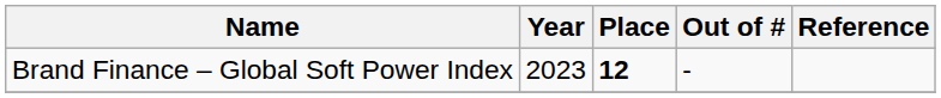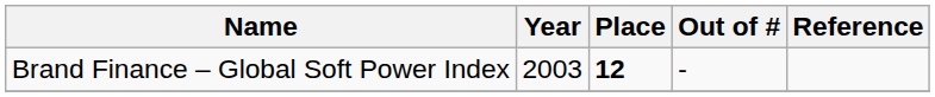Brand Finance – Global Soft Power Index | Year: 2023 -> 2003
